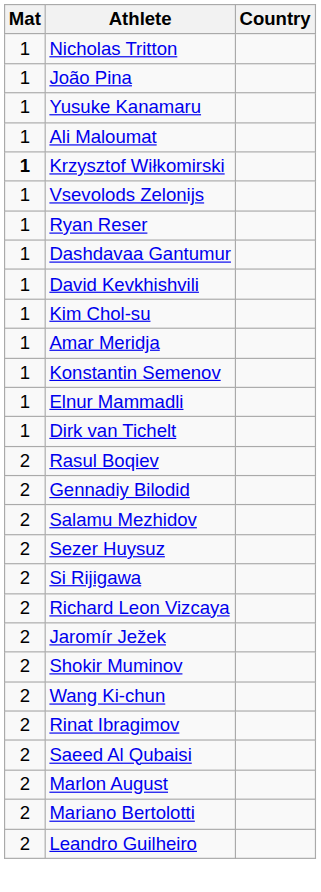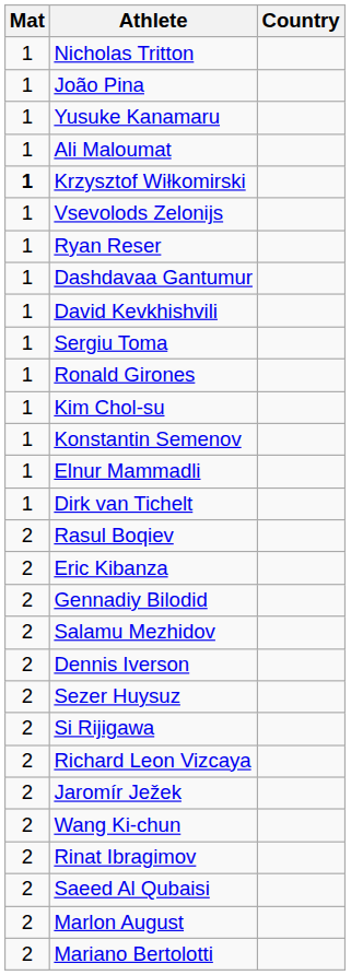+ row: 1 | Sergiu Toma
+ row: 1 | Ronald Girones
- row: 1 | Amar Meridja
+ row: 2 | Eric Kibanza
+ row: 2 | Dennis Iverson
- row: 2 | Shokir Muminov
- row: 2 | Leandro Guilheiro
